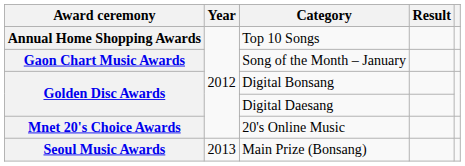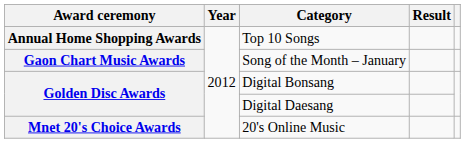- row: Seoul Music Awards | 2013 | Main Prize (Bonsang)
